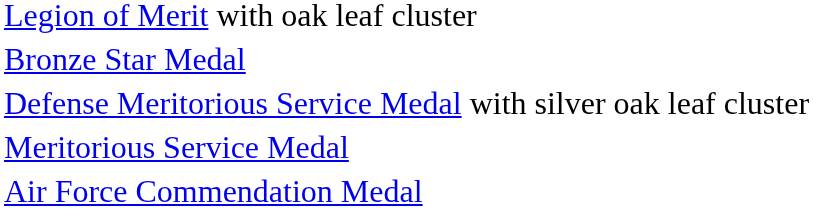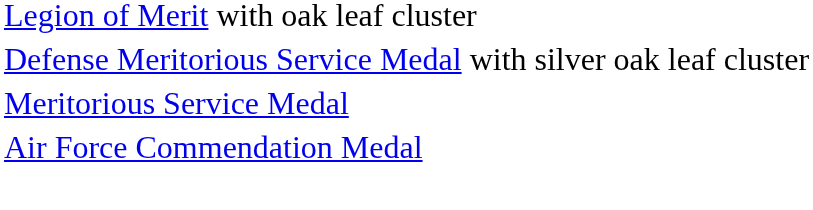- row: Bronze Star Medal
